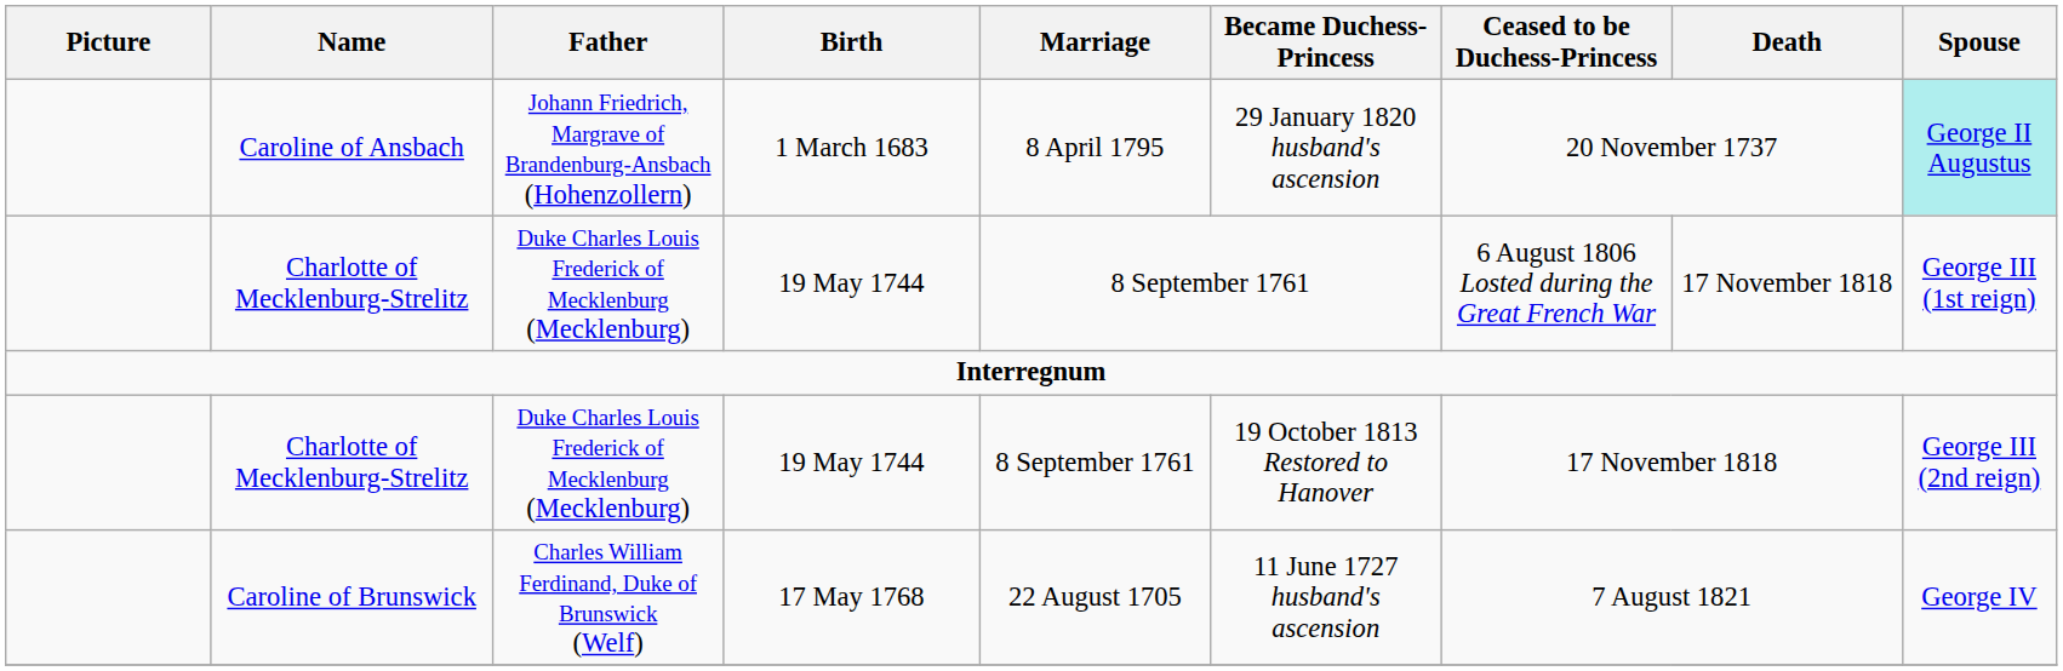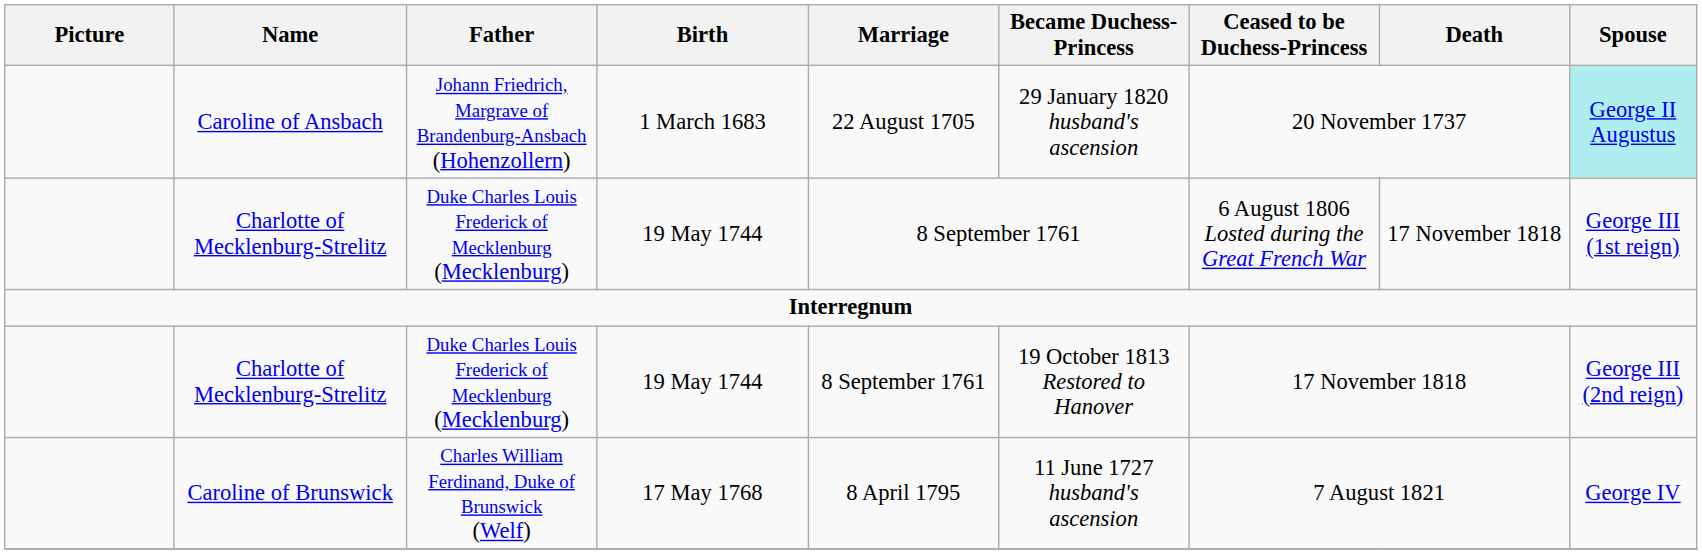Caroline of Ansbach | Marriage: 8 April 1795 -> 22 August 1705
Caroline of Brunswick | Marriage: 22 August 1705 -> 8 April 1795
